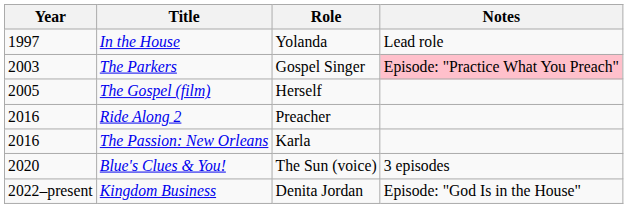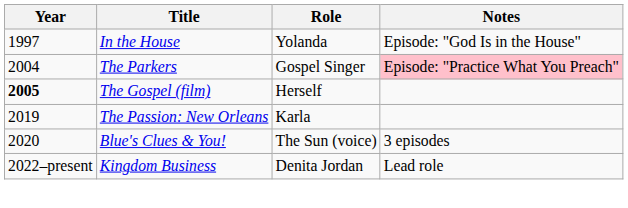In the House | Notes: Lead role -> Episode: "God Is in the House"
The Parkers | Year: 2003 -> 2004
The Gospel (film) | Year: normal -> bold
- row: 2016 | Ride Along 2 | Preacher
The Passion: New Orleans | Year: 2016 -> 2019
Kingdom Business | Notes: Episode: "God Is in the House" -> Lead role
